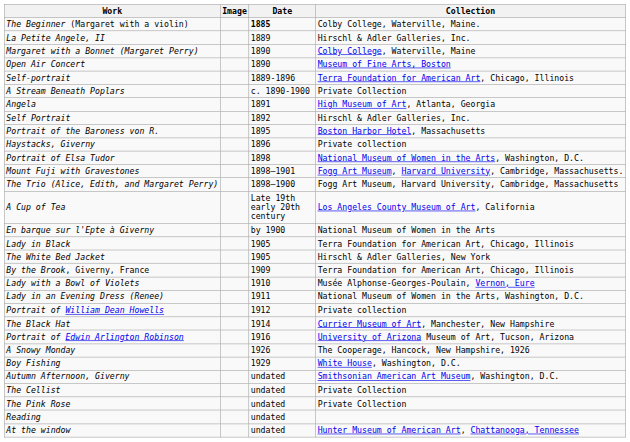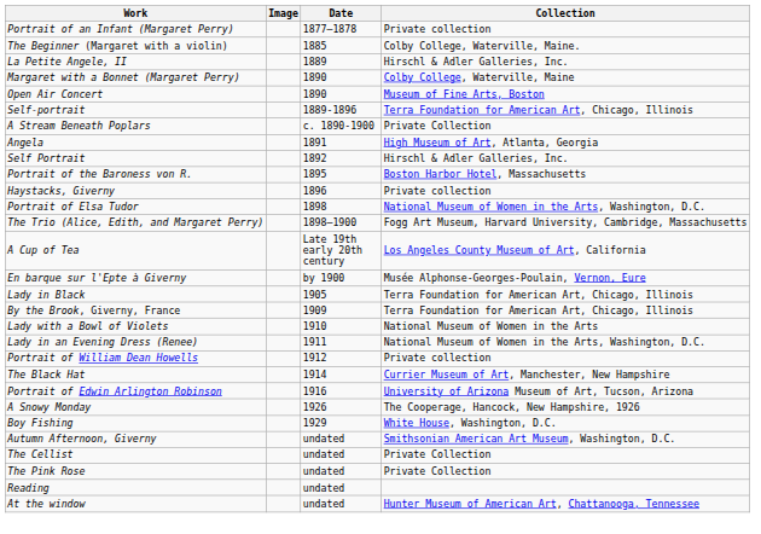+ row: Portrait of an Infant (Margaret Perry) | 1877–1878 | Private collection
The Beginner (Margaret with a violin) | Date: bold -> normal
- row: Mount Fuji with Gravestones | 1898–1901 | Fogg Art Museum, Harvard University, Cambridge, Massachusetts.
En barque sur l'Epte à Giverny | Collection: National Museum of Women in the Arts -> Musée Alphonse-Georges-Poulain, Vernon, Eure
- row: The White Bed Jacket | 1905 | Hirschl & Adler Galleries, New York
Lady with a Bowl of Violets | Collection: Musée Alphonse-Georges-Poulain, Vernon, Eure -> National Museum of Women in the Arts
